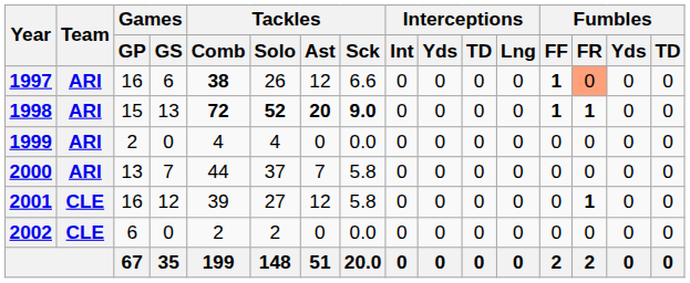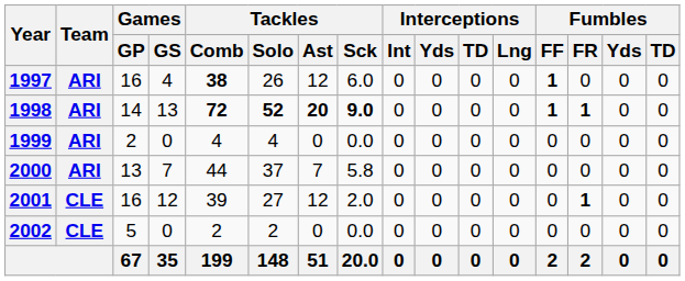1997 | Games / GS: 6 -> 4
1997 | Tackles / Sck: 6.6 -> 6.0
1997 | Fumbles / FR: lightsalmon background -> no background
1998 | Games / GP: 15 -> 14
2001 | Tackles / Sck: 5.8 -> 2.0
2002 | Games / GP: 6 -> 5
